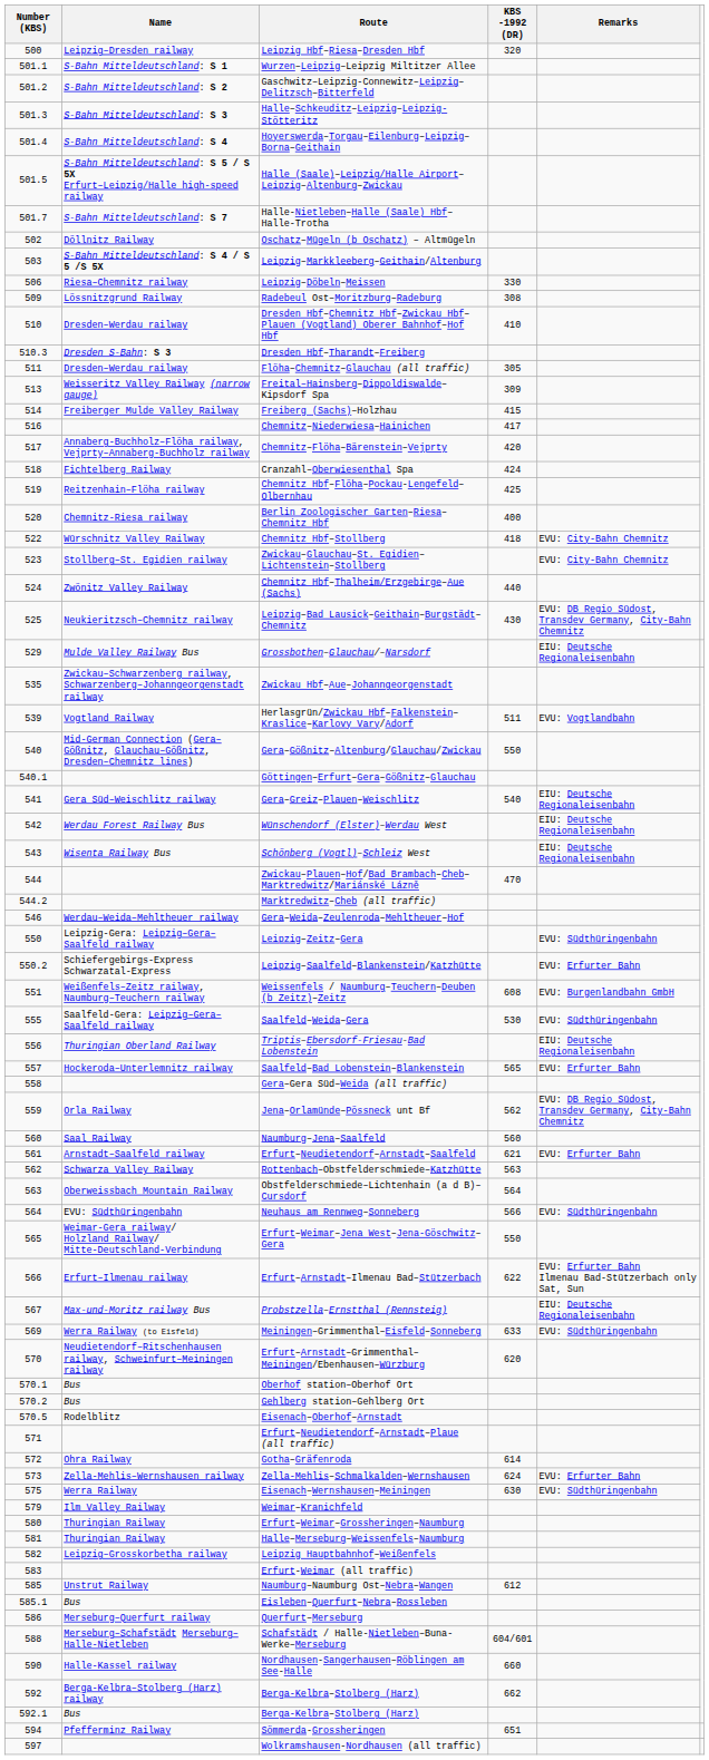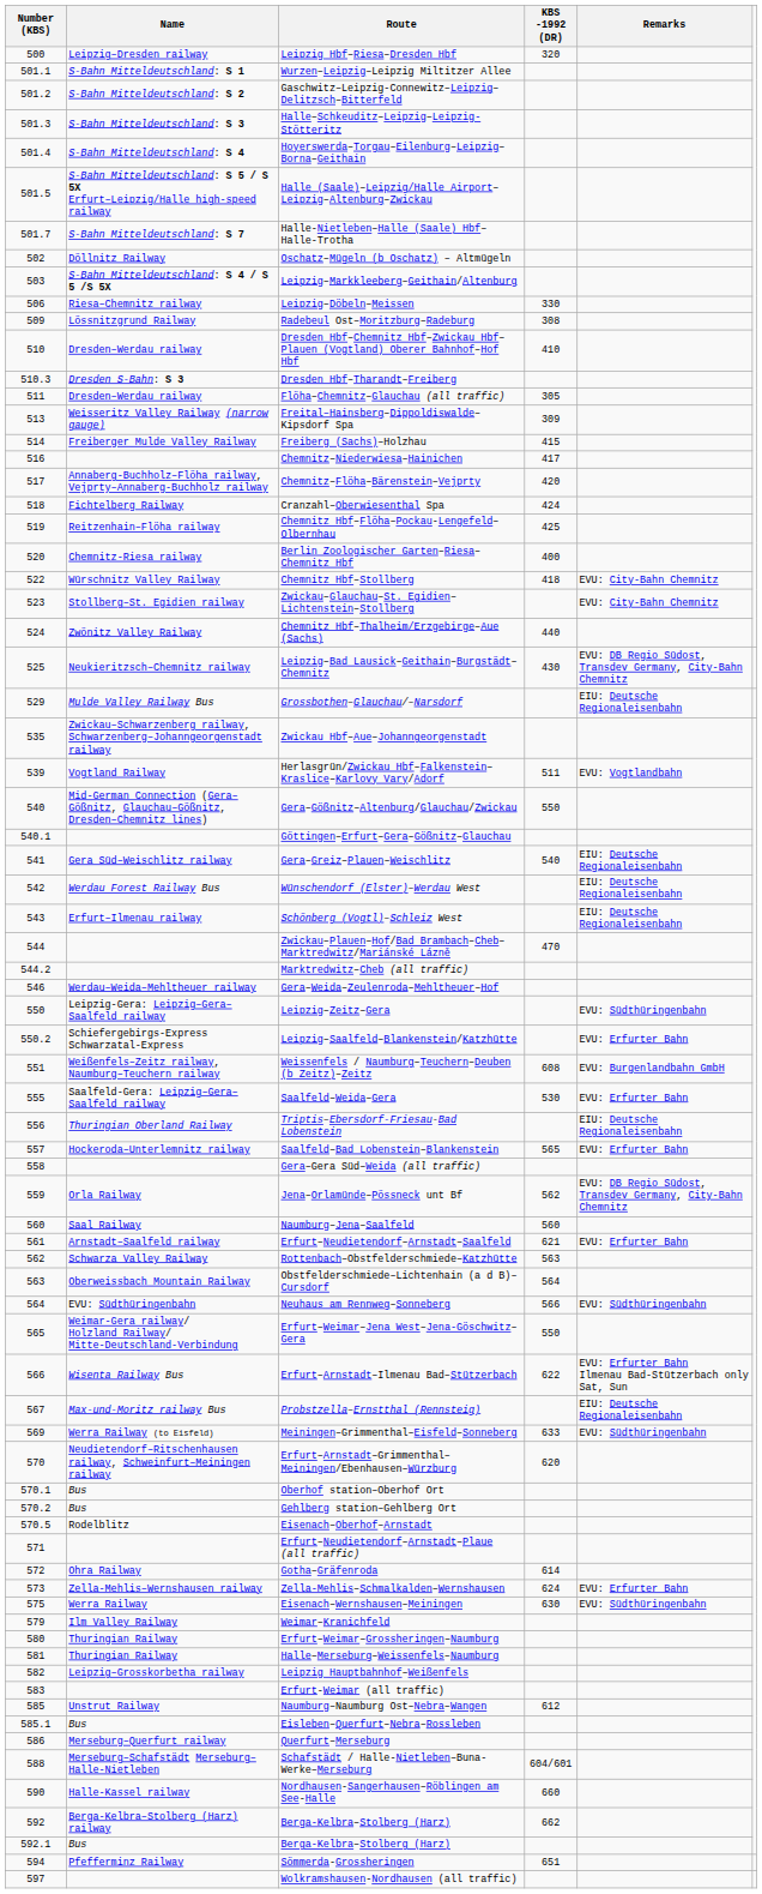Schönberg (Vogtl)–Schleiz West | Name: Wisenta Railway Bus -> Erfurt–Ilmenau railway
Saalfeld–Weida–Gera | Remarks: EVU: Südthüringenbahn -> EVU: Erfurter Bahn
Erfurt–Arnstadt–Ilmenau Bad–Stützerbach | Name: Erfurt–Ilmenau railway -> Wisenta Railway Bus
